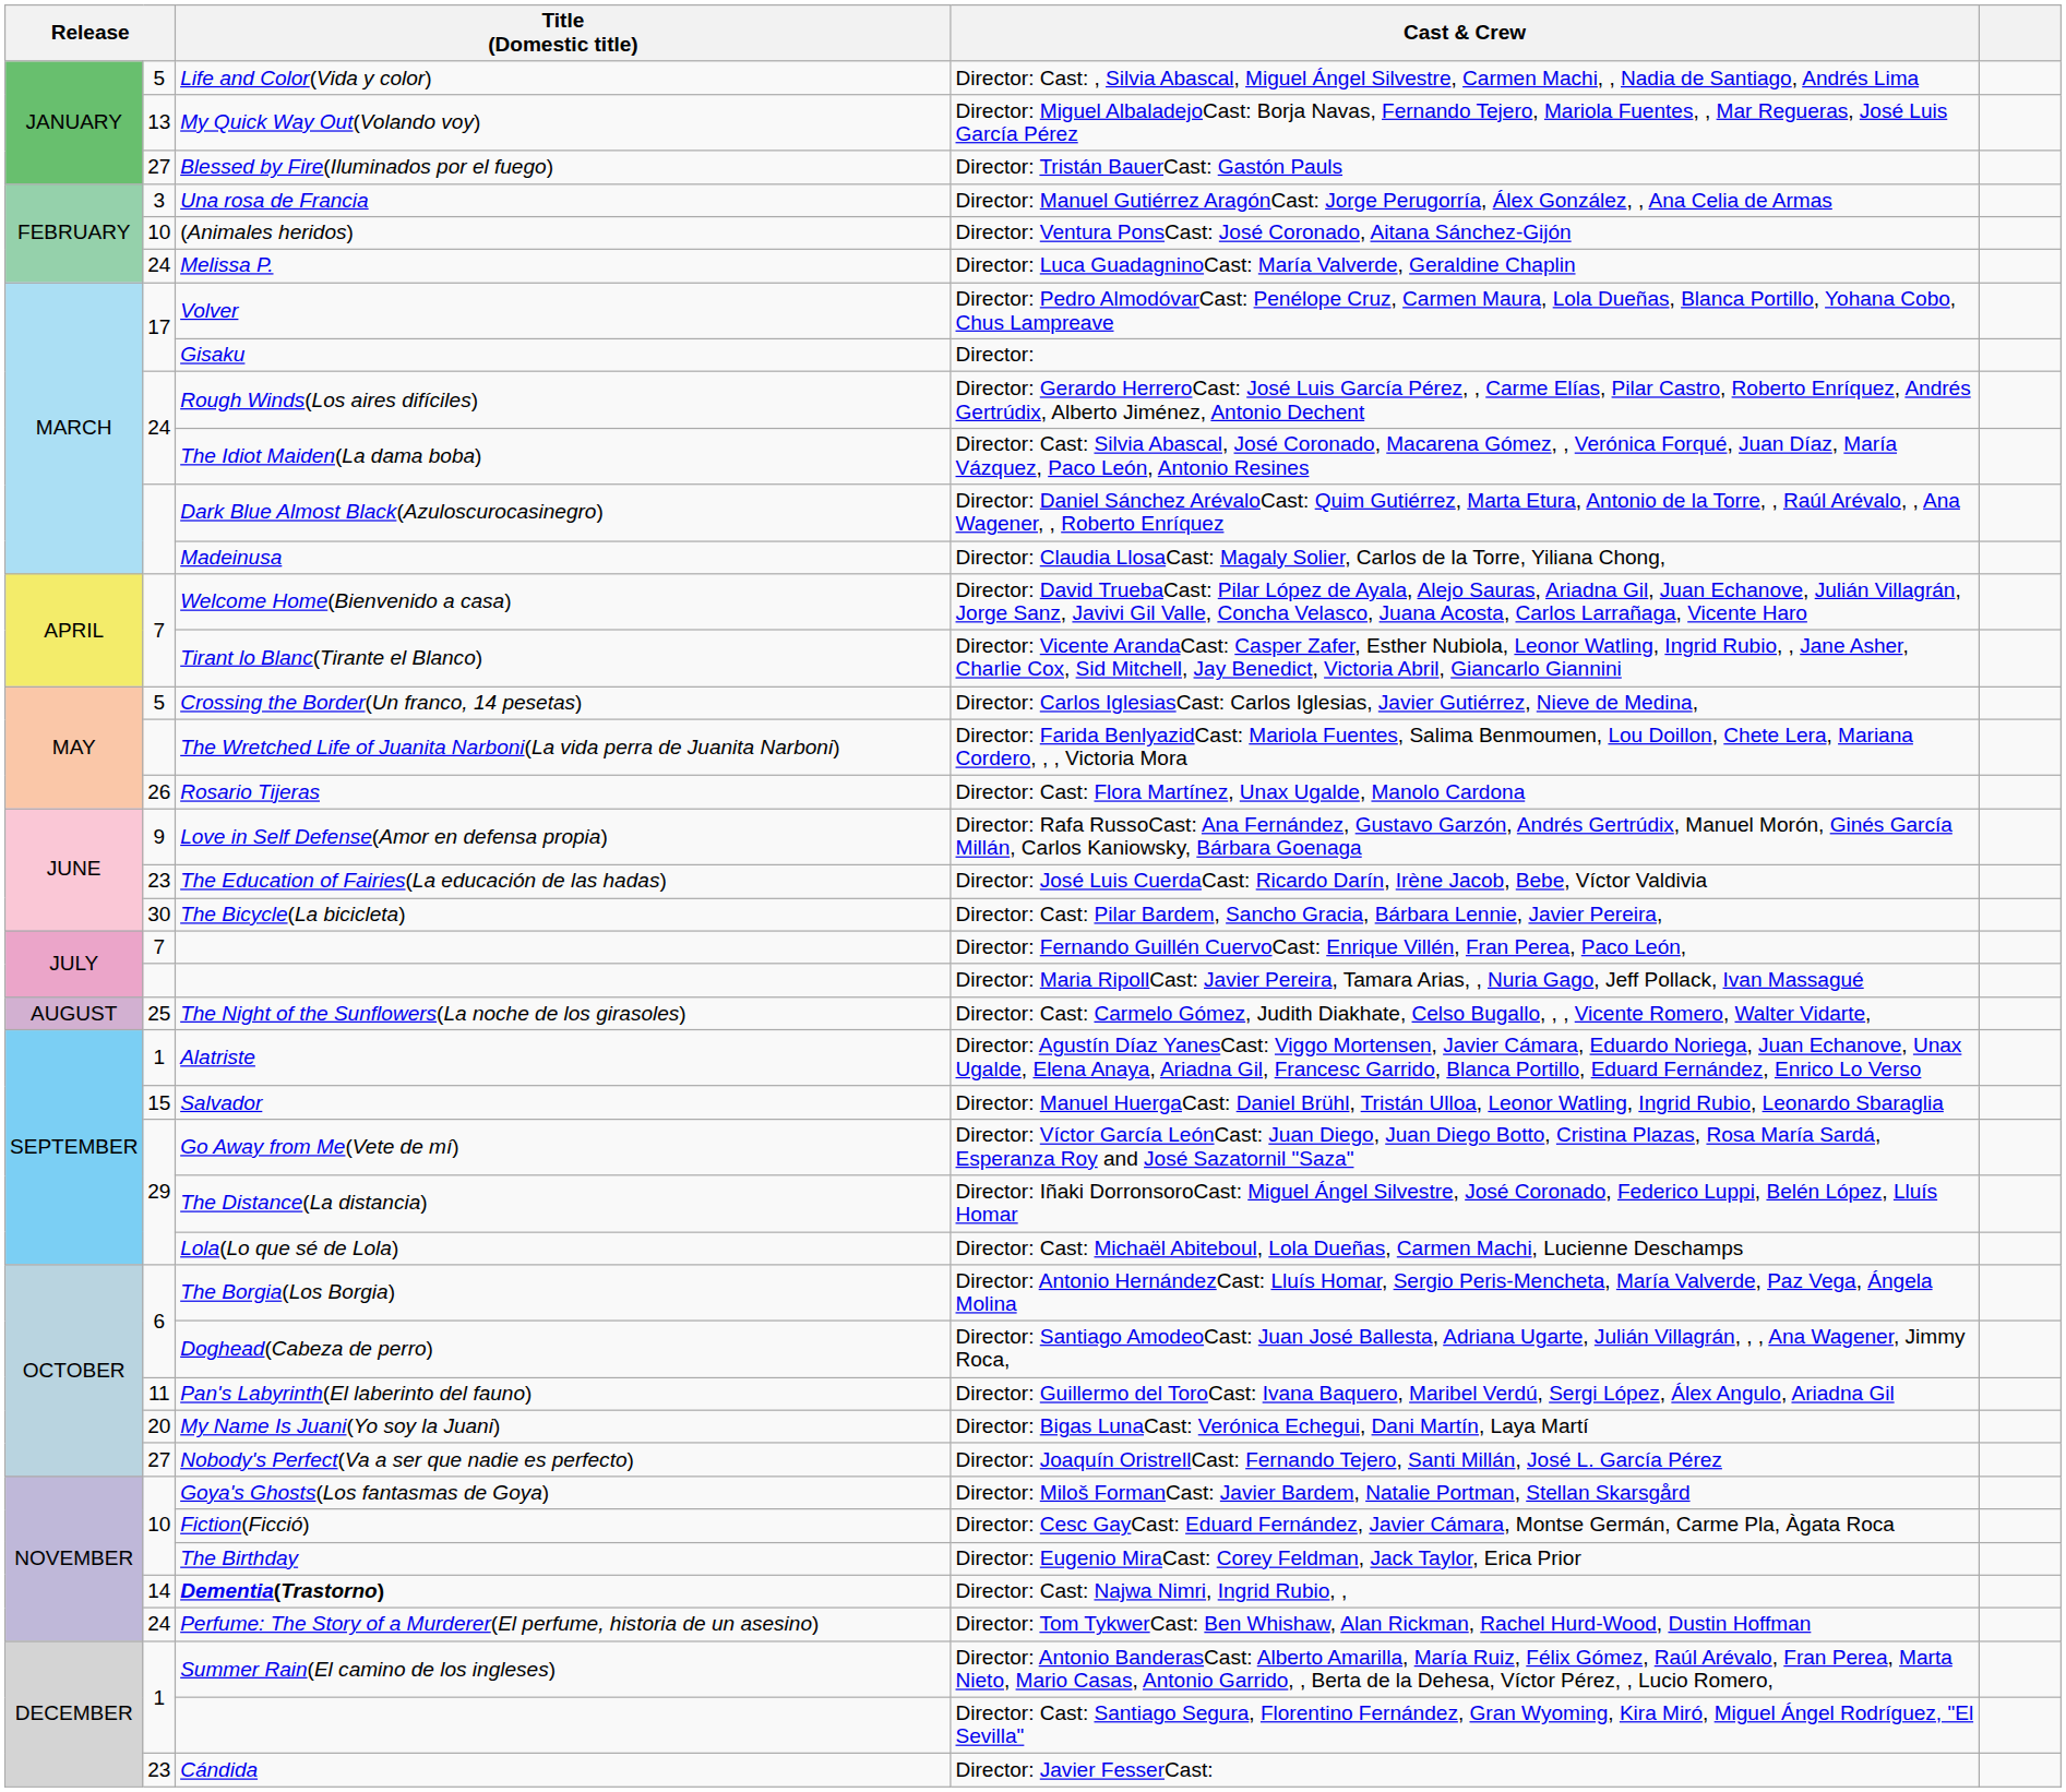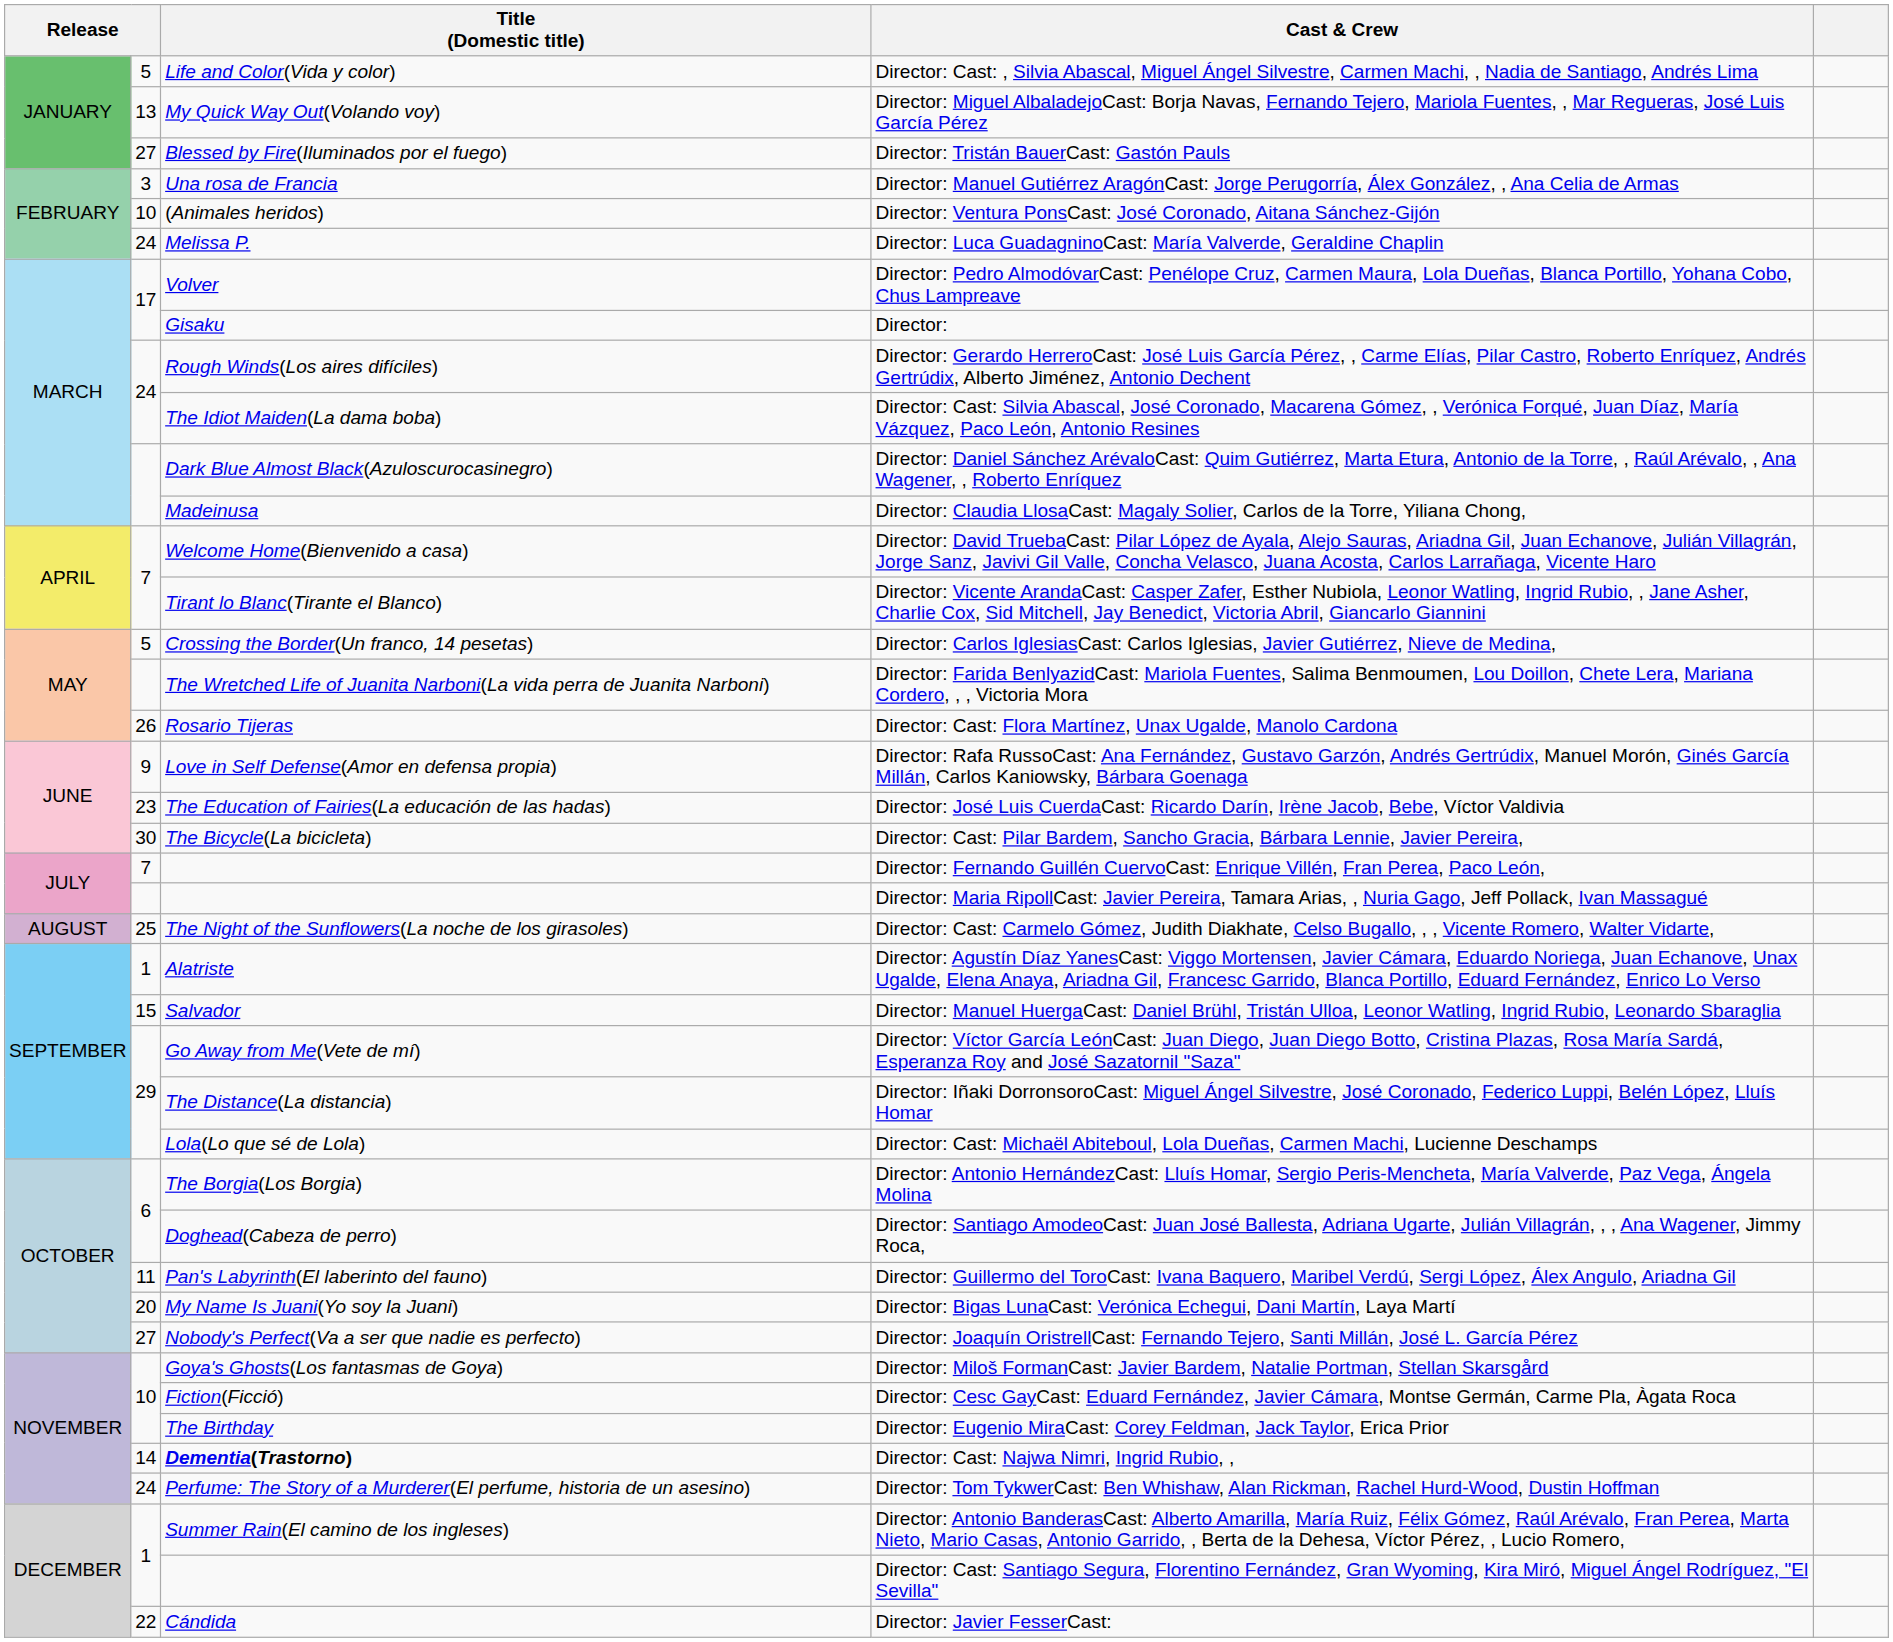Director: Javier FesserCast: | column 2: 23 -> 22
